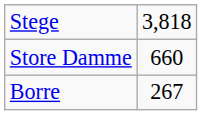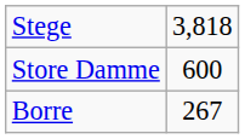Store Damme | column 2: 660 -> 600
